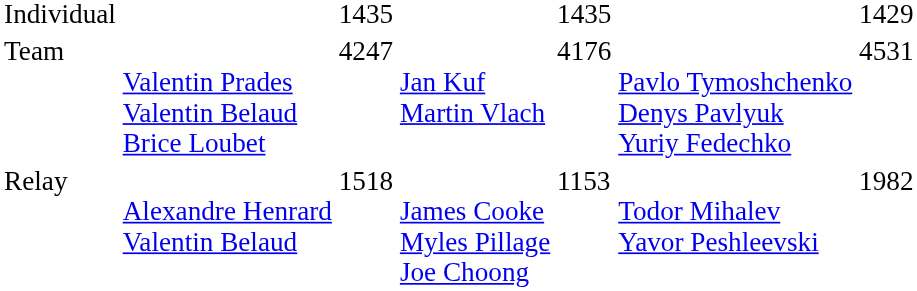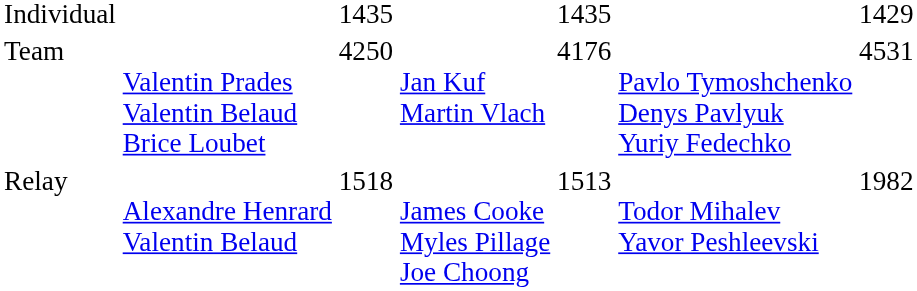Team | column 3: 4247 -> 4250
Relay | column 5: 1153 -> 1513
